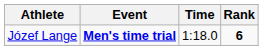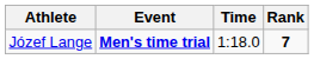Józef Lange | Rank: 6 -> 7
